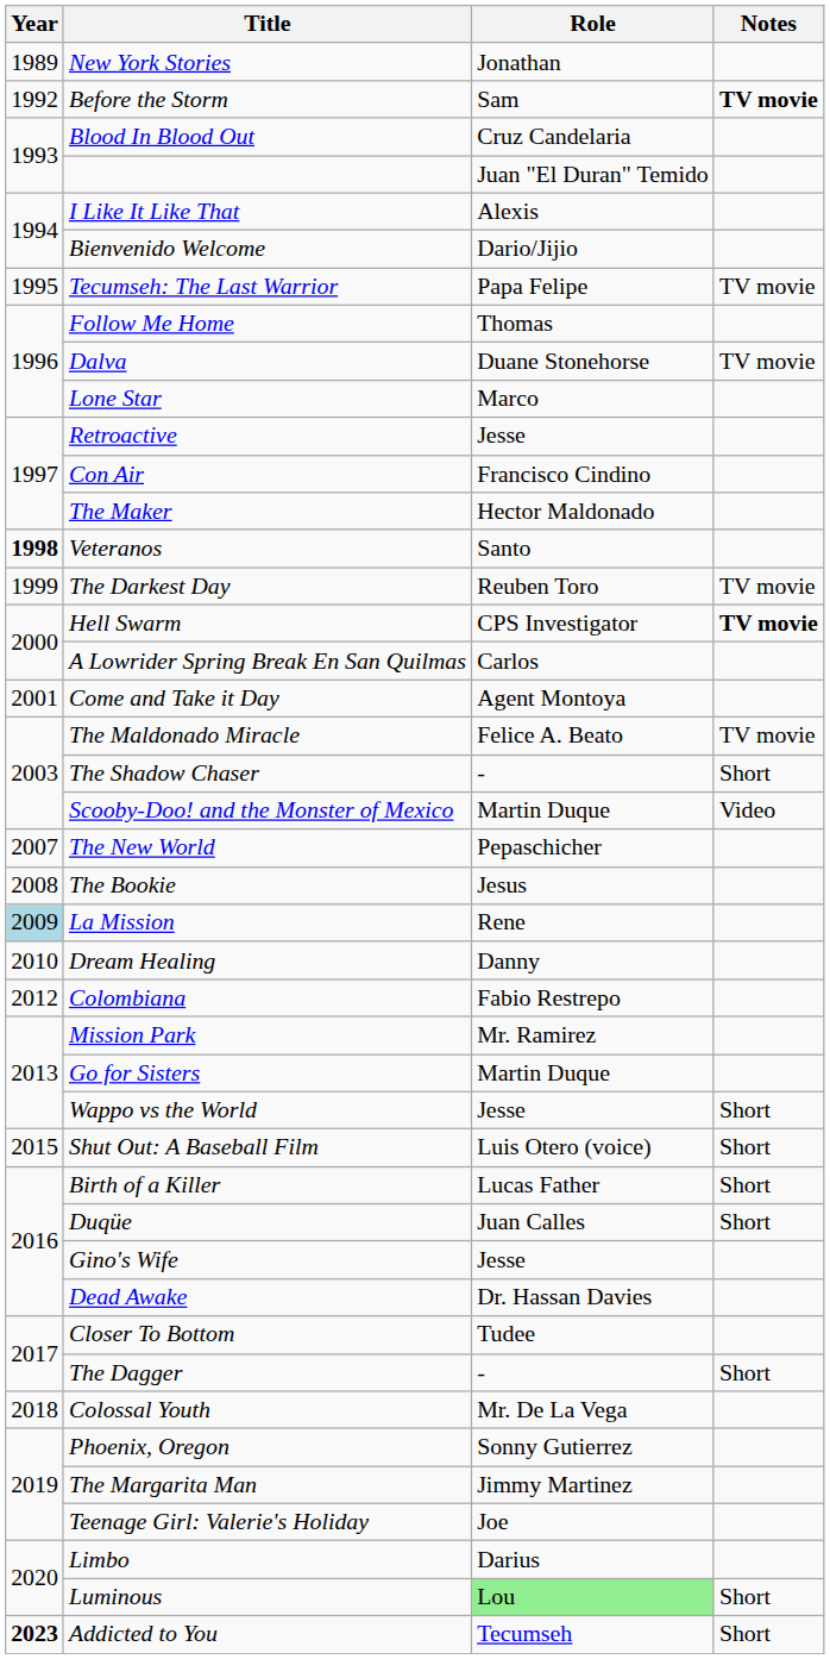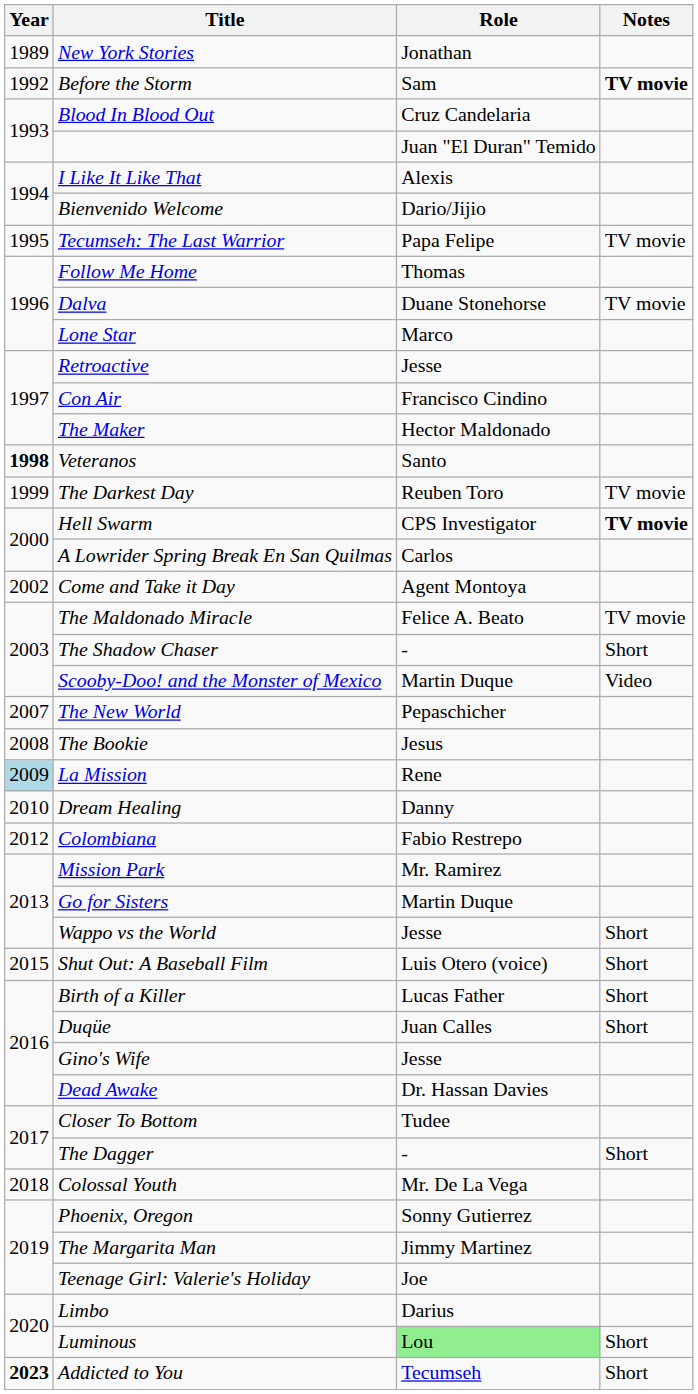Come and Take it Day | Year: 2001 -> 2002
